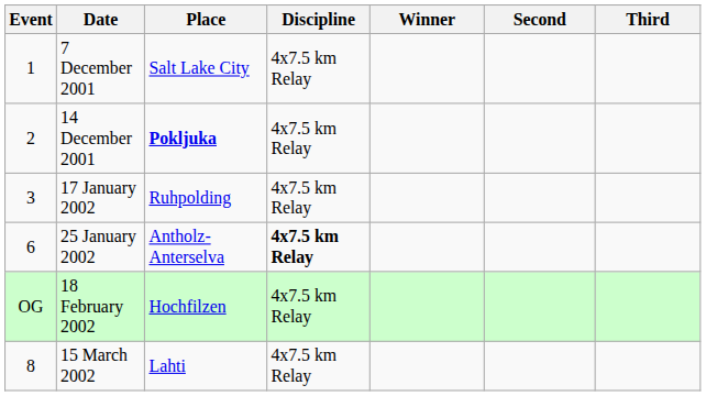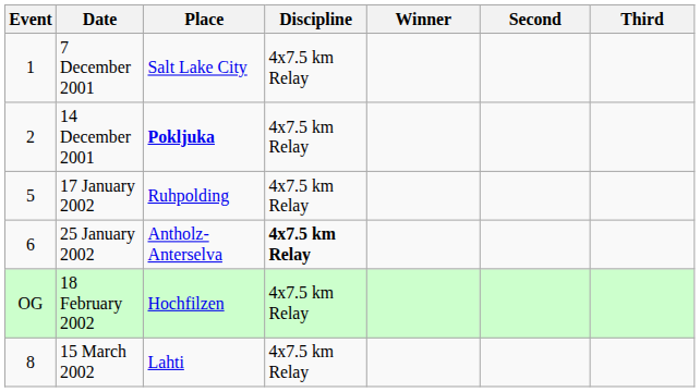17 January 2002 | Event: 3 -> 5
